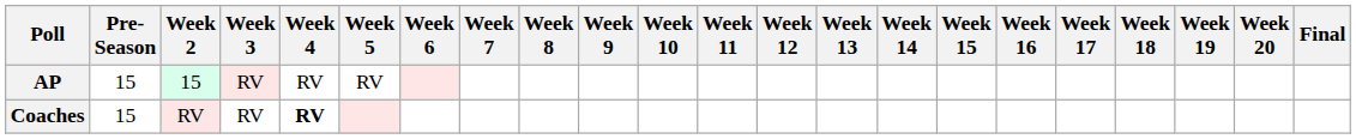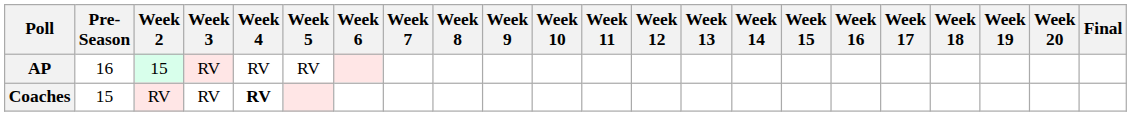AP | Pre- Season: 15 -> 16
